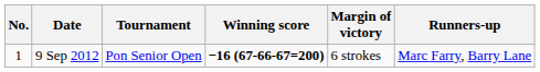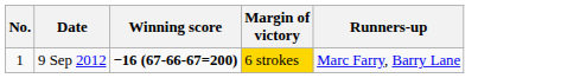- column: Tournament | Pon Senior Open
9 Sep 2012 | Margin of victory: no background -> gold background
